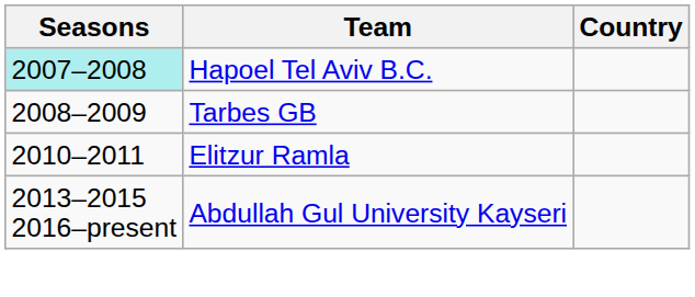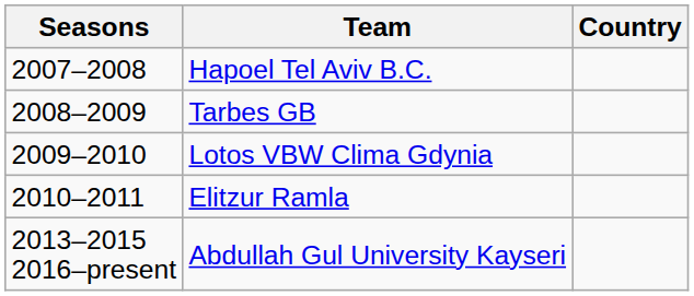Hapoel Tel Aviv B.C. | Seasons: paleturquoise background -> no background
+ row: 2009–2010 | Lotos VBW Clima Gdynia
